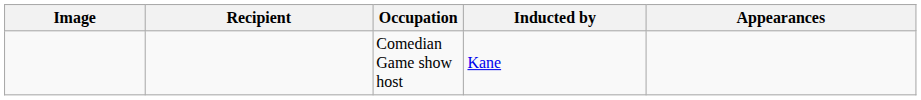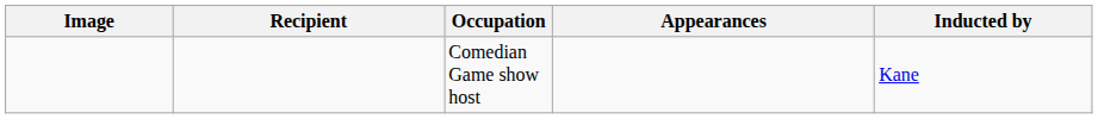columns swapped: Inducted by <-> Appearances
